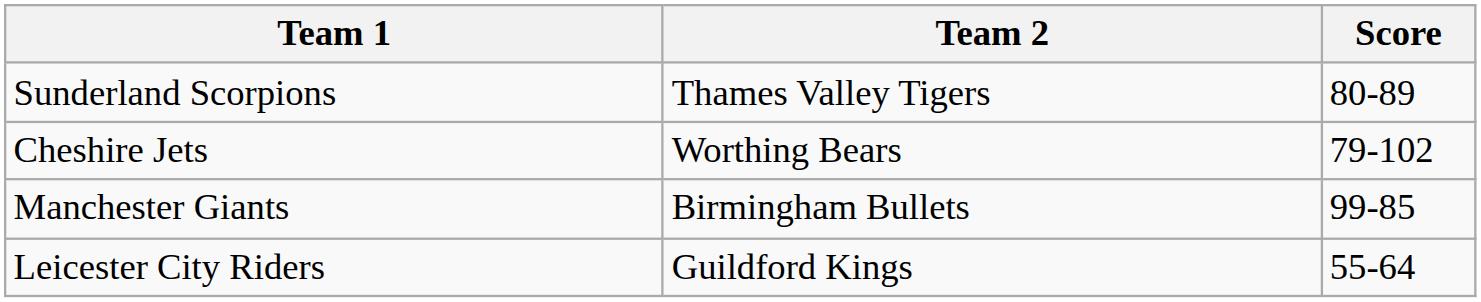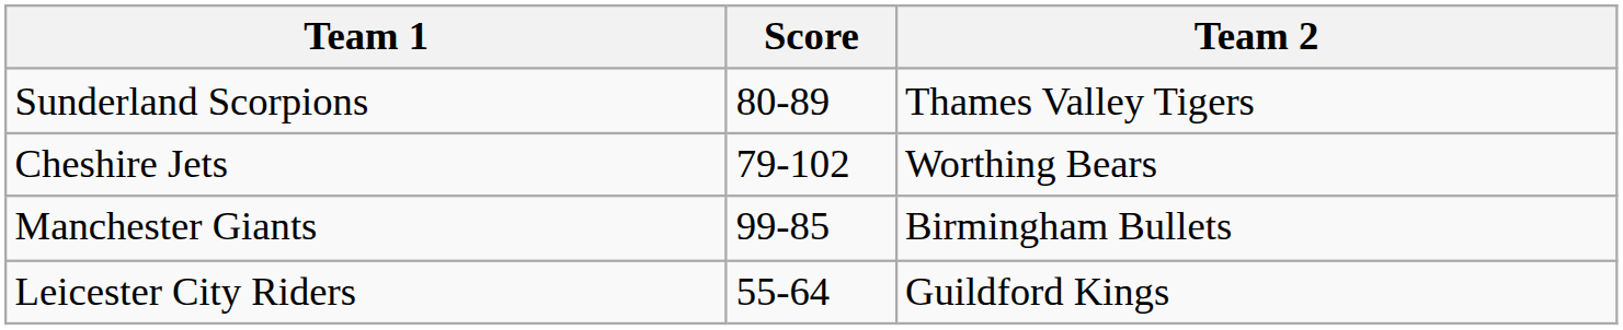columns swapped: Team 2 <-> Score
